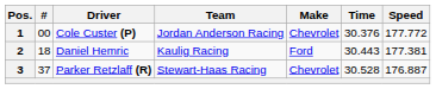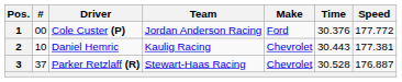1 | Make: Chevrolet -> Ford
2 | #: 18 -> 10
2 | Make: Ford -> Chevrolet
